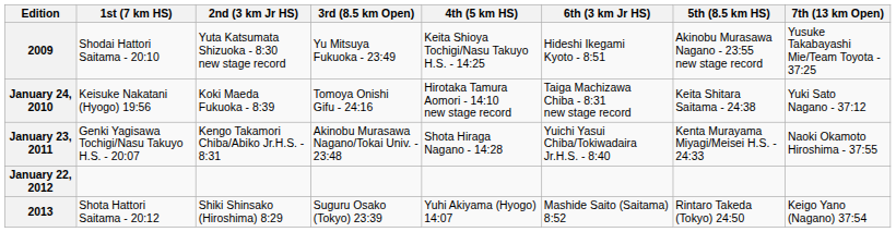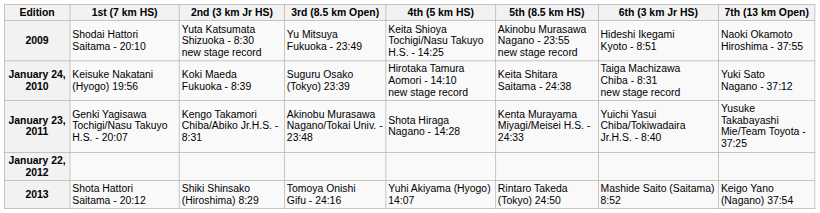columns swapped: 5th (8.5 km HS) <-> 6th (3 km Jr HS)
2009 | 7th (13 km Open): Yusuke Takabayashi Mie/Team Toyota - 37:25 -> Naoki Okamoto Hiroshima - 37:55
January 24, 2010 | 3rd (8.5 km Open): Tomoya Onishi Gifu - 24:16 -> Suguru Osako (Tokyo) 23:39
January 23, 2011 | 7th (13 km Open): Naoki Okamoto Hiroshima - 37:55 -> Yusuke Takabayashi Mie/Team Toyota - 37:25
2013 | 3rd (8.5 km Open): Suguru Osako (Tokyo) 23:39 -> Tomoya Onishi Gifu - 24:16
